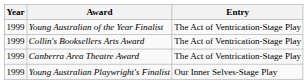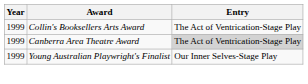- row: 1999 | Young Australian of the Year Finalist | The Act of Ventrication-Stage Play
Canberra Area Theatre Award | Entry: no background -> lightgrey background
